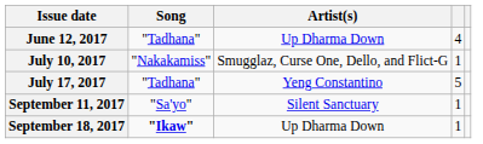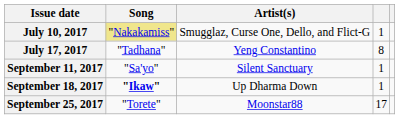- row: June 12, 2017 | "Tadhana" | Up Dharma Down | 4
July 10, 2017 | Song: no background -> khaki background
July 17, 2017 | column 4: 5 -> 8
+ row: September 25, 2017 | "Torete" | Moonstar88 | 17
